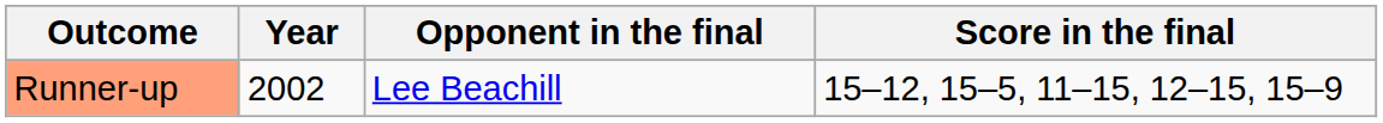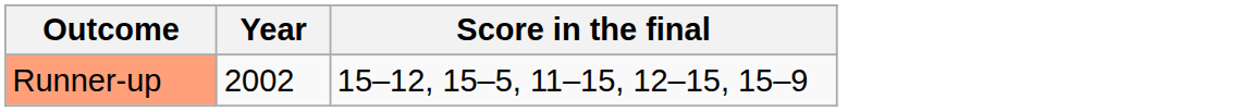- column: Opponent in the final | Lee Beachill
